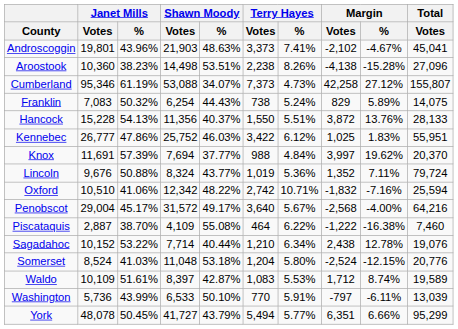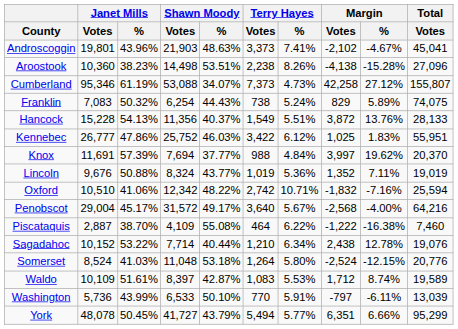Franklin | Total / Votes: 14,075 -> 74,075
Hancock | Terry Hayes / Votes: 1,550 -> 1,549
Lincoln | Total / Votes: 79,724 -> 19,019
Somerset | Terry Hayes / Votes: 1,204 -> 1,264
